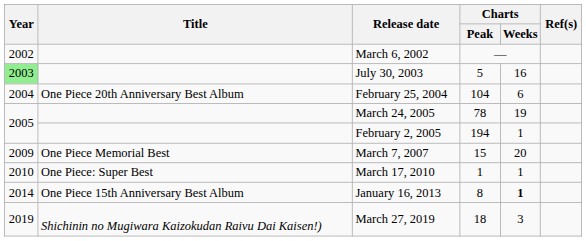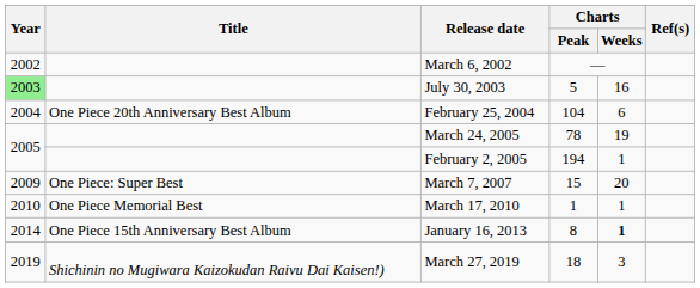March 7, 2007 | Title: One Piece Memorial Best -> One Piece: Super Best
March 17, 2010 | Title: One Piece: Super Best -> One Piece Memorial Best
